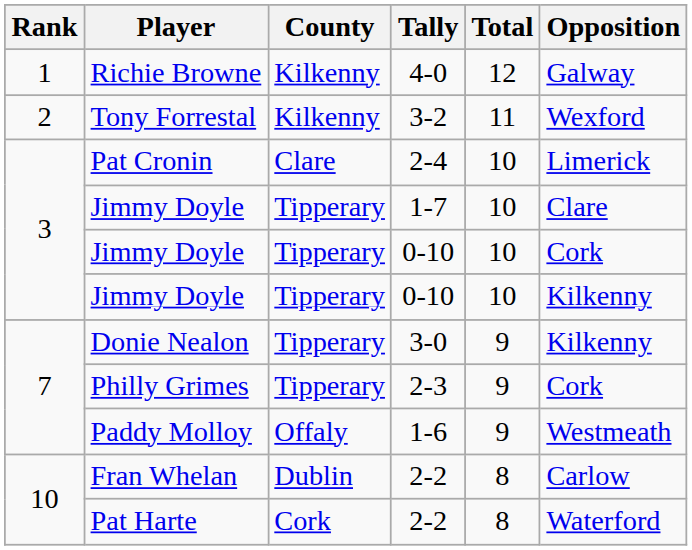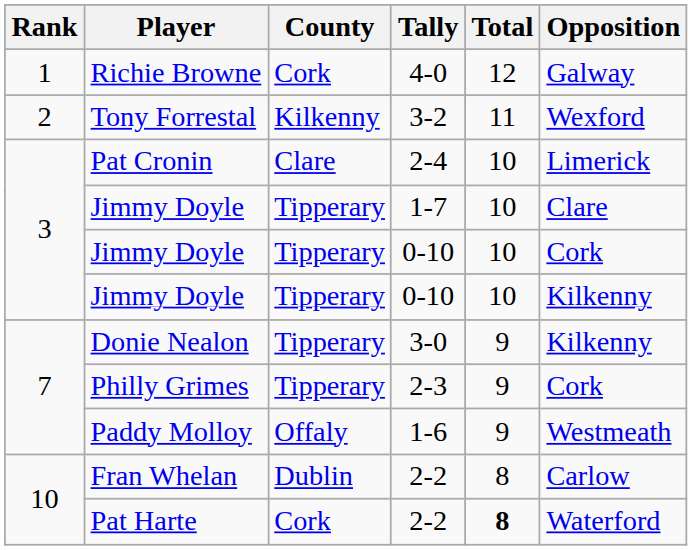Richie Browne | County: Kilkenny -> Cork
Pat Harte | Total: normal -> bold
